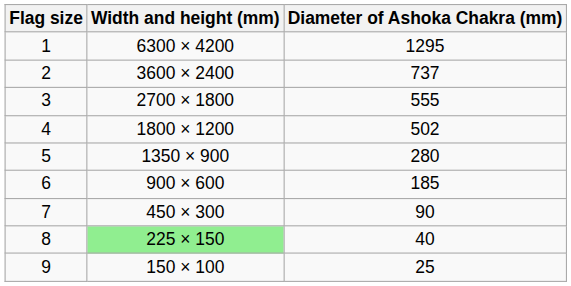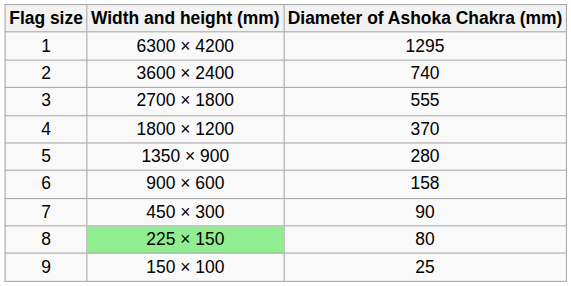2 | Diameter of Ashoka Chakra (mm): 737 -> 740
4 | Diameter of Ashoka Chakra (mm): 502 -> 370
6 | Diameter of Ashoka Chakra (mm): 185 -> 158
8 | Diameter of Ashoka Chakra (mm): 40 -> 80
